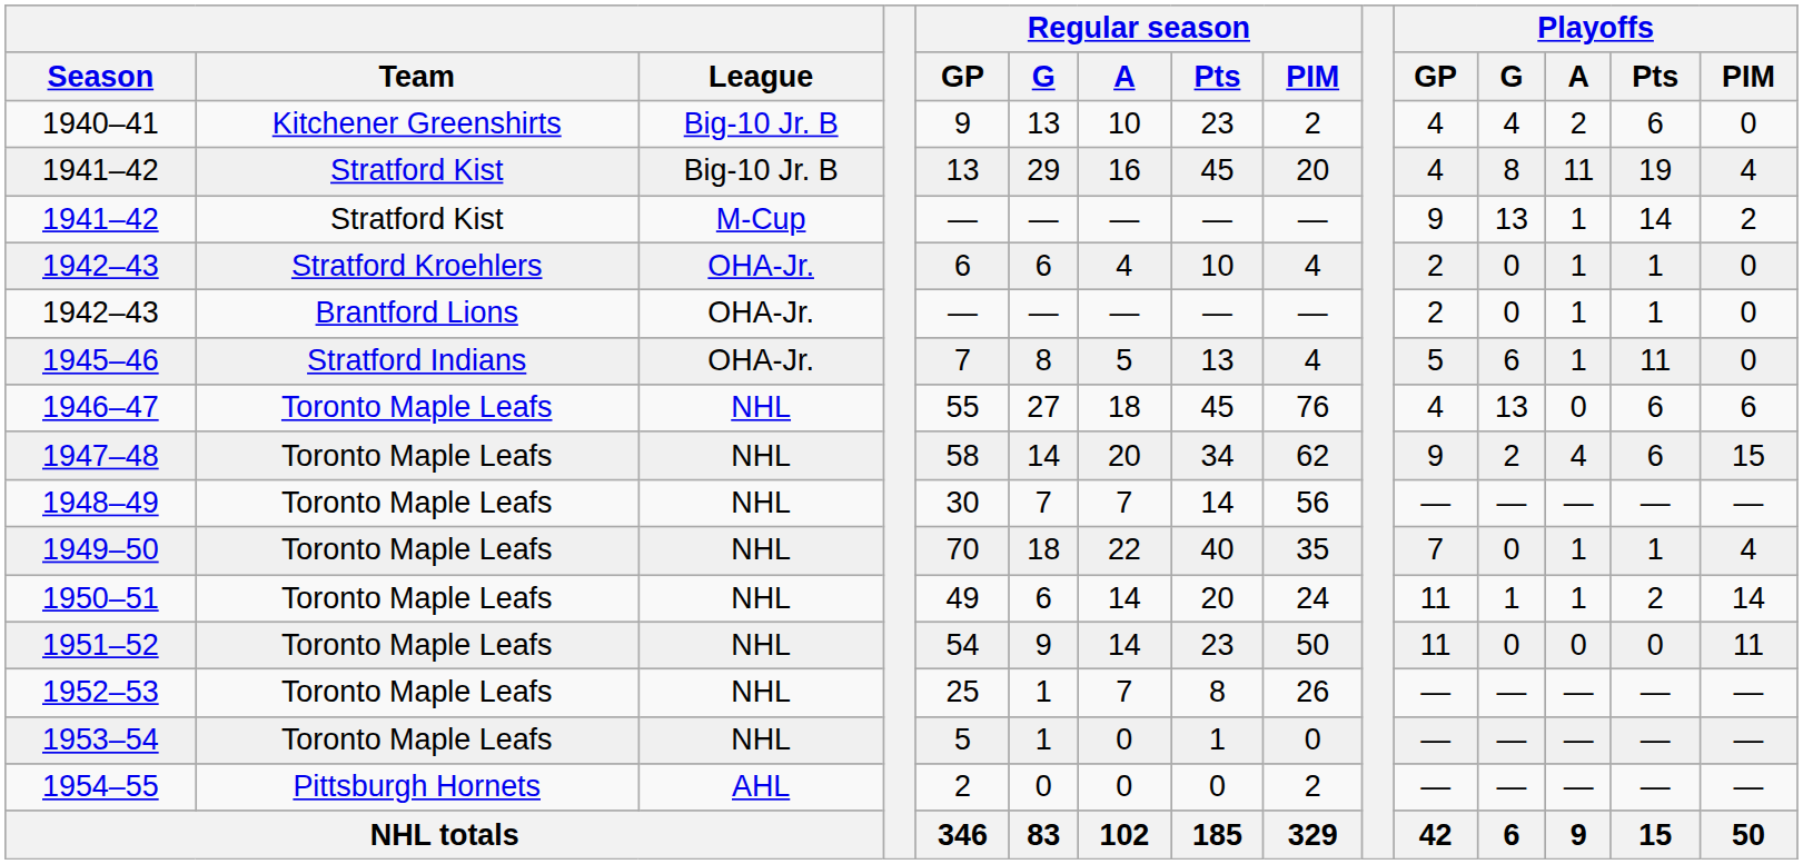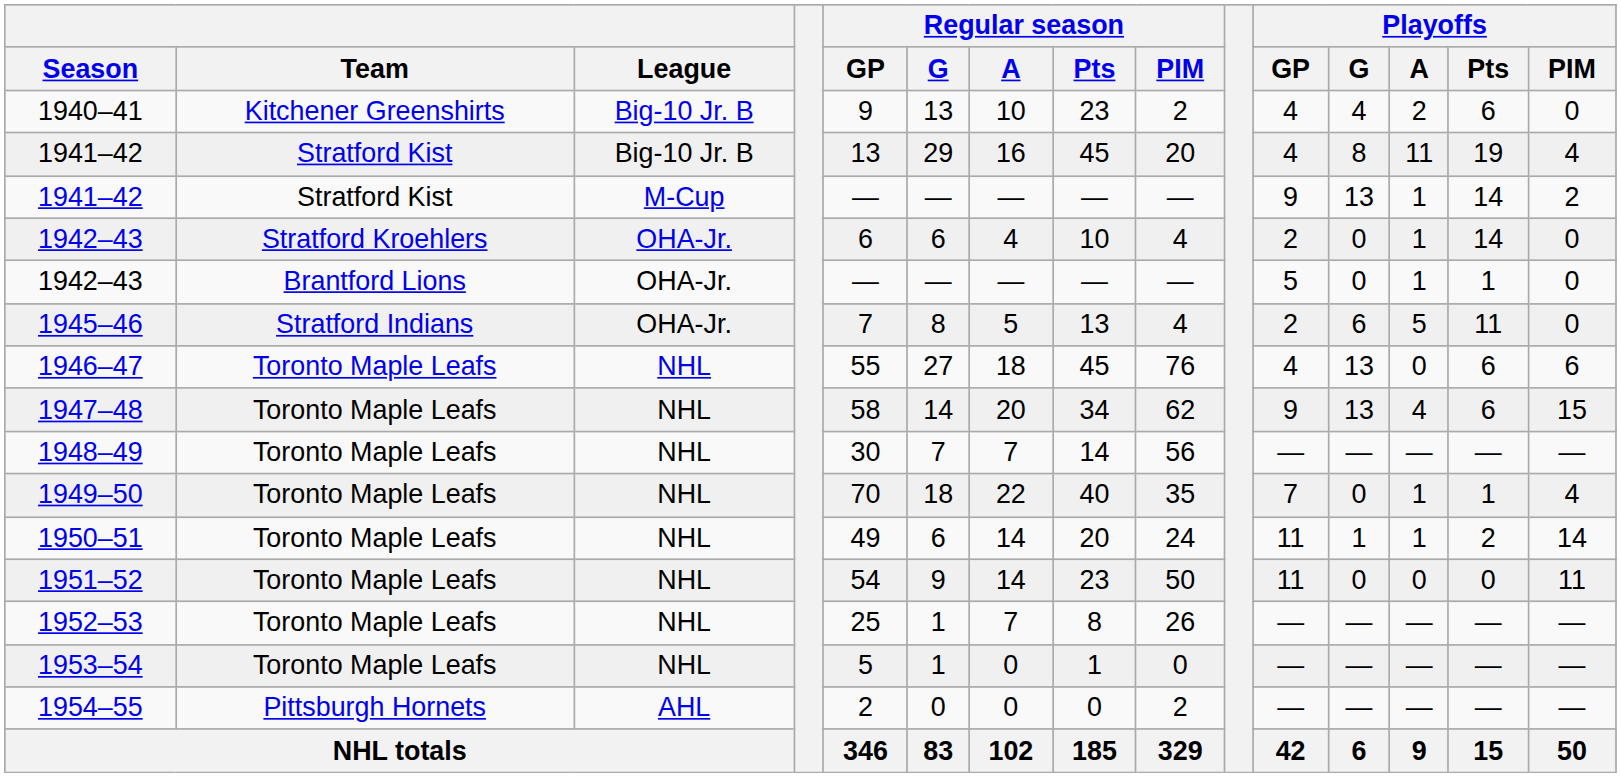1942–43 / Stratford Kroehlers | Playoffs / Pts: 1 -> 14
1942–43 / Brantford Lions | Playoffs / GP: 2 -> 5
1945–46 | Playoffs / GP: 5 -> 2
1945–46 | Playoffs / A: 1 -> 5
1947–48 | Playoffs / G: 2 -> 13
